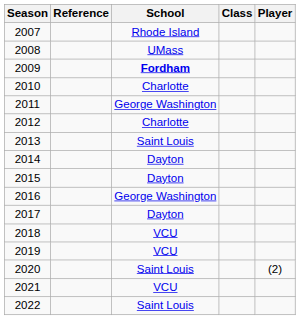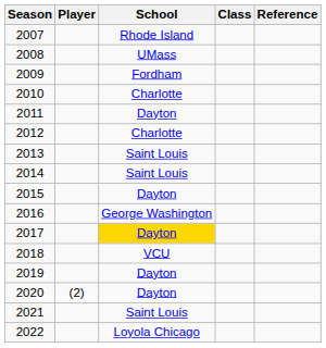columns swapped: Player <-> Reference
2009 | School: bold -> normal
2011 | School: George Washington -> Dayton
2014 | School: Dayton -> Saint Louis
2017 | School: no background -> gold background
2019 | School: VCU -> Dayton
2020 | School: Saint Louis -> Dayton
2021 | School: VCU -> Saint Louis
2022 | School: Saint Louis -> Loyola Chicago
